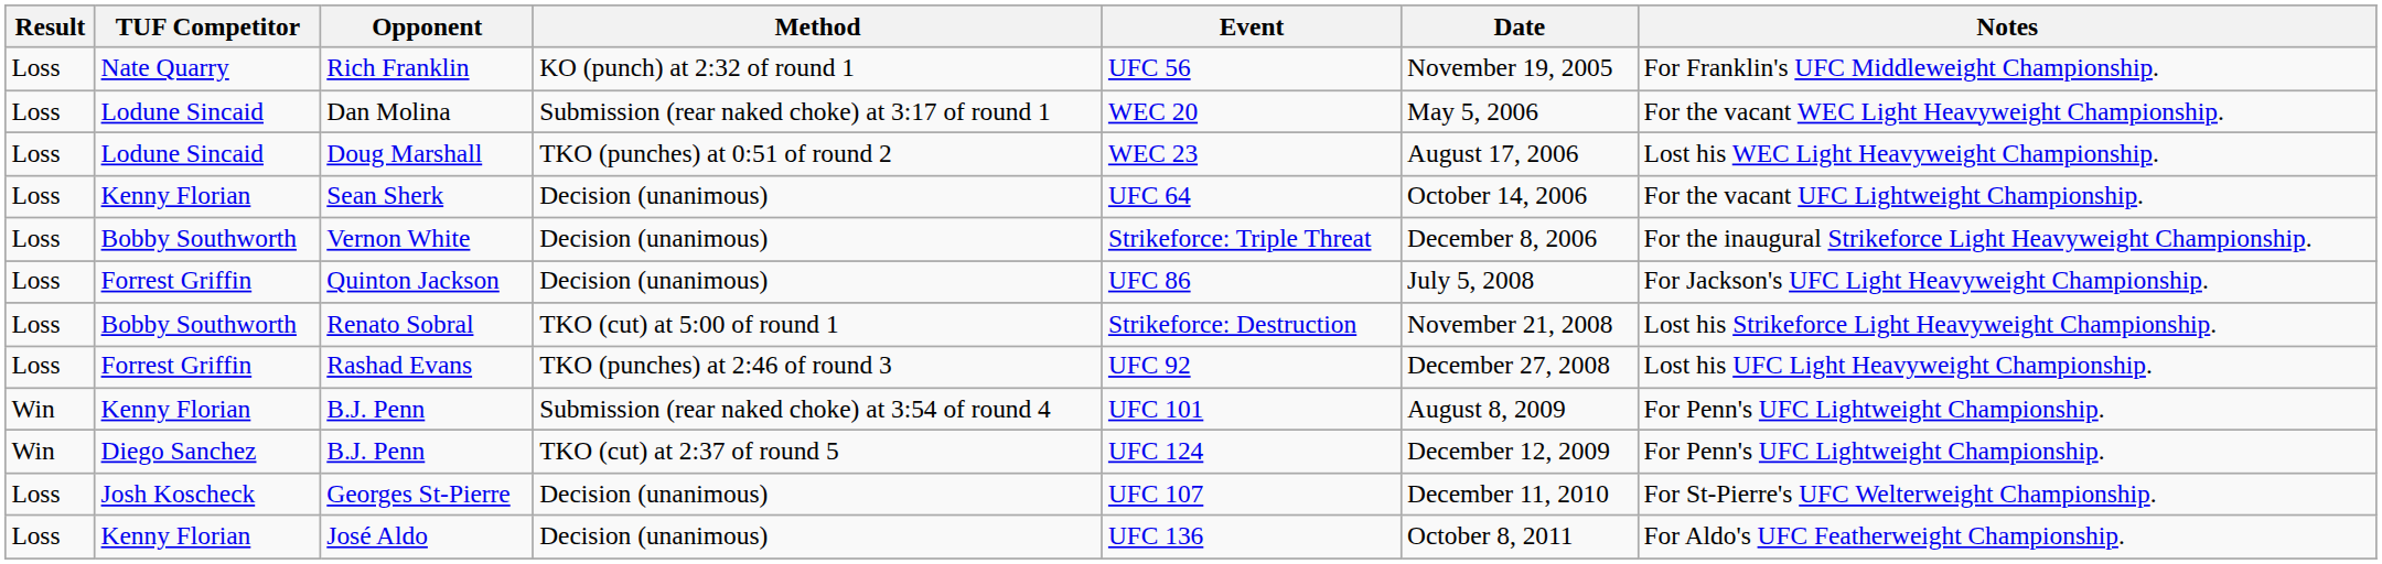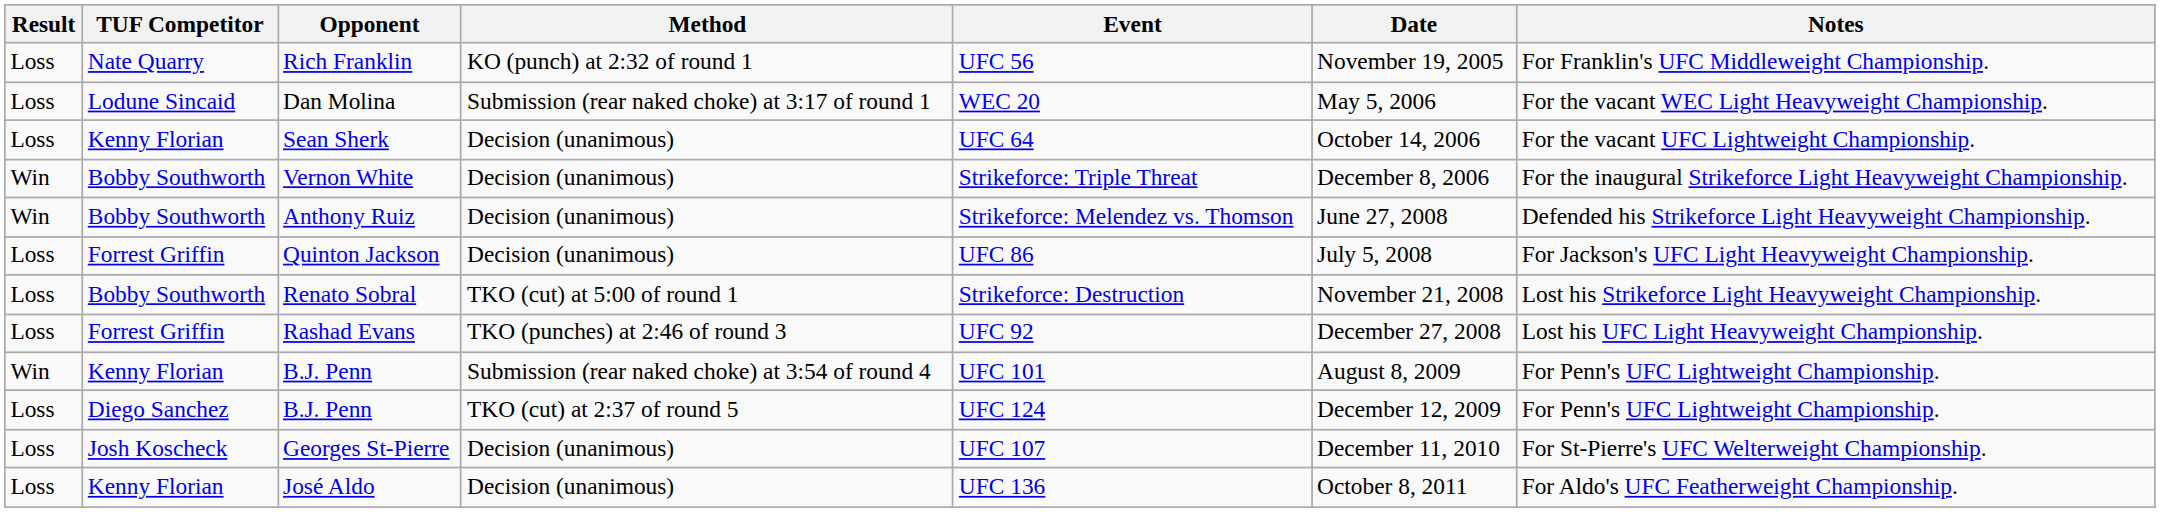- row: Loss | Lodune Sincaid | Doug Marshall | TKO (punches) at 0:51 of round 2 | WEC 23 | August 17, 2006 | Lost his WEC Light Heavyweight Championship.
Vernon White | Result: Loss -> Win
+ row: Win | Bobby Southworth | Anthony Ruiz | Decision (unanimous) | Strikeforce: Melendez vs. Thomson | June 27, 2008 | Defended his Strikeforce Light Heavyweight Championship.
B.J. Penn / TKO (cut) at 2:37 of round 5 | Result: Win -> Loss
